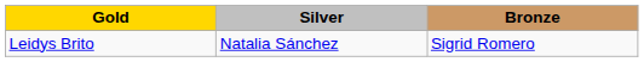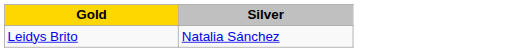- column: Bronze | Sigrid Romero
